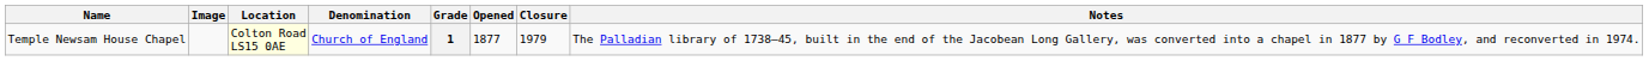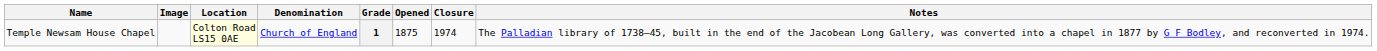Temple Newsam House Chapel | Opened: 1877 -> 1875
Temple Newsam House Chapel | Closure: 1979 -> 1974
